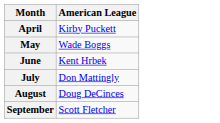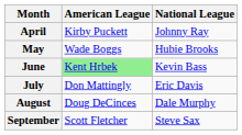+ column: National League | Johnny Ray | Hubie Brooks | Kevin Bass | Eric Davis | Dale Murphy | Steve Sax
June | American League: no background -> lightgreen background
